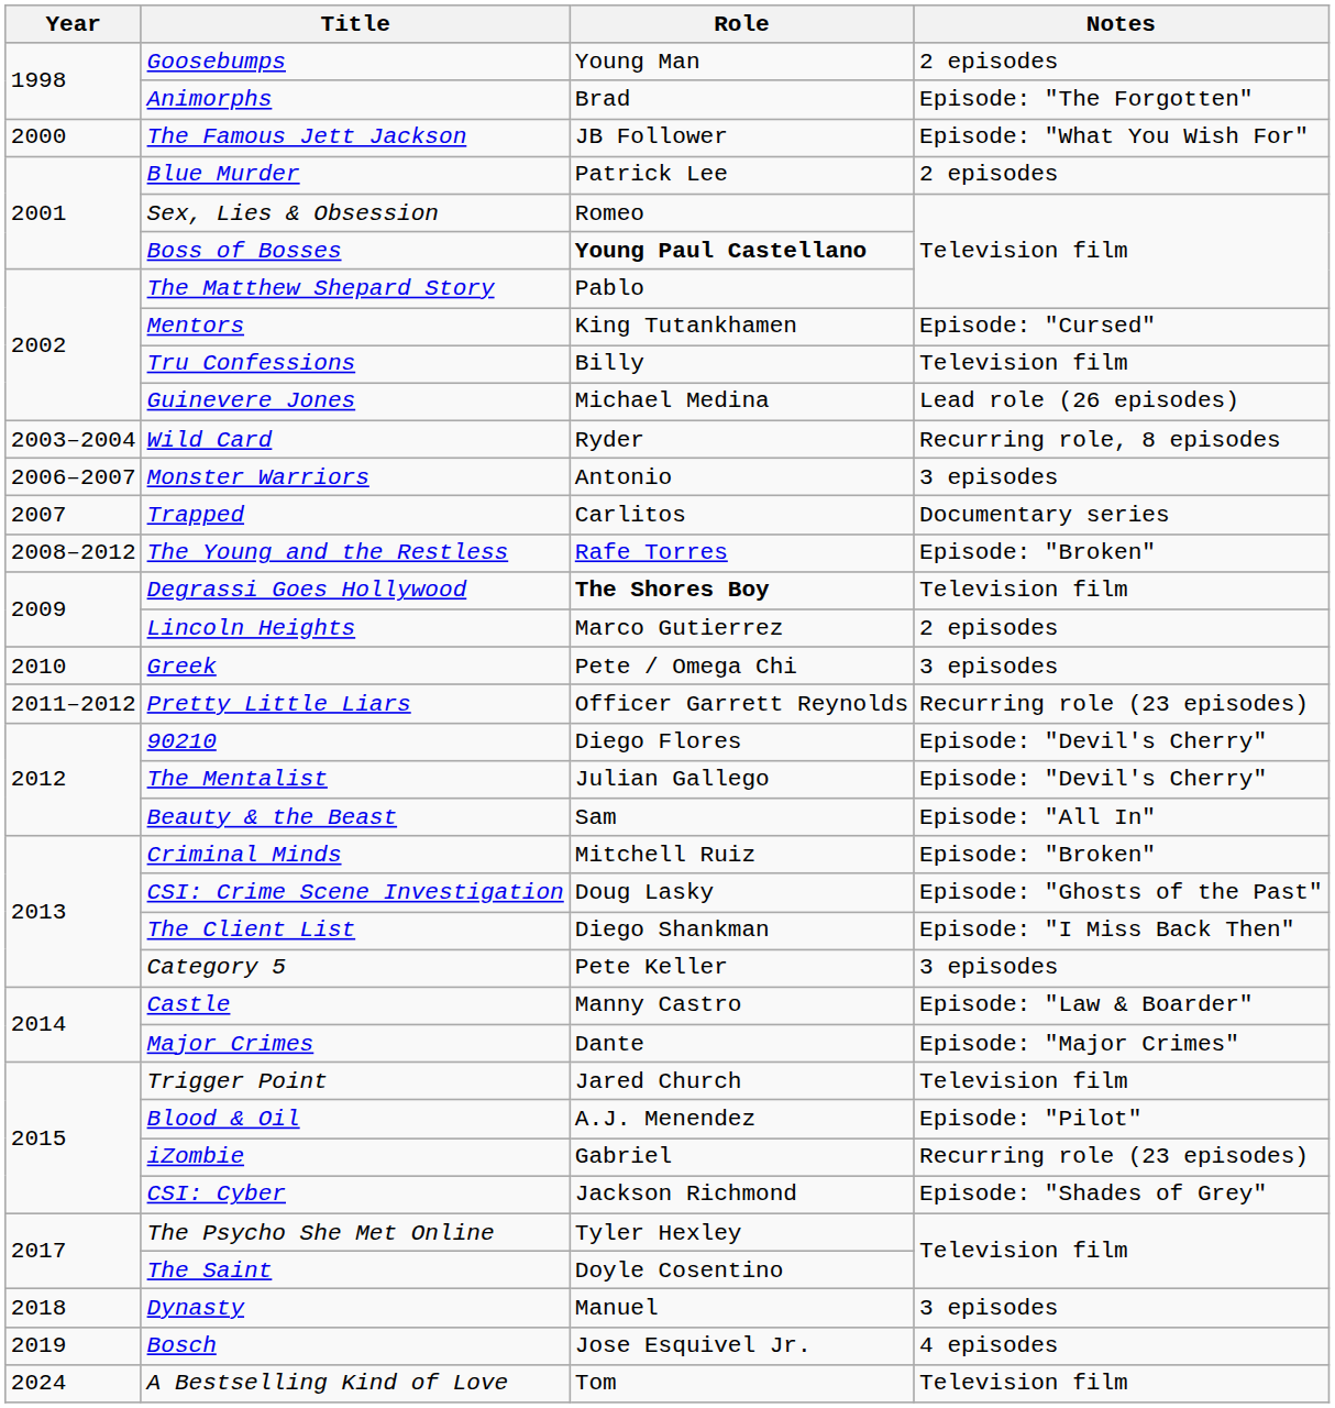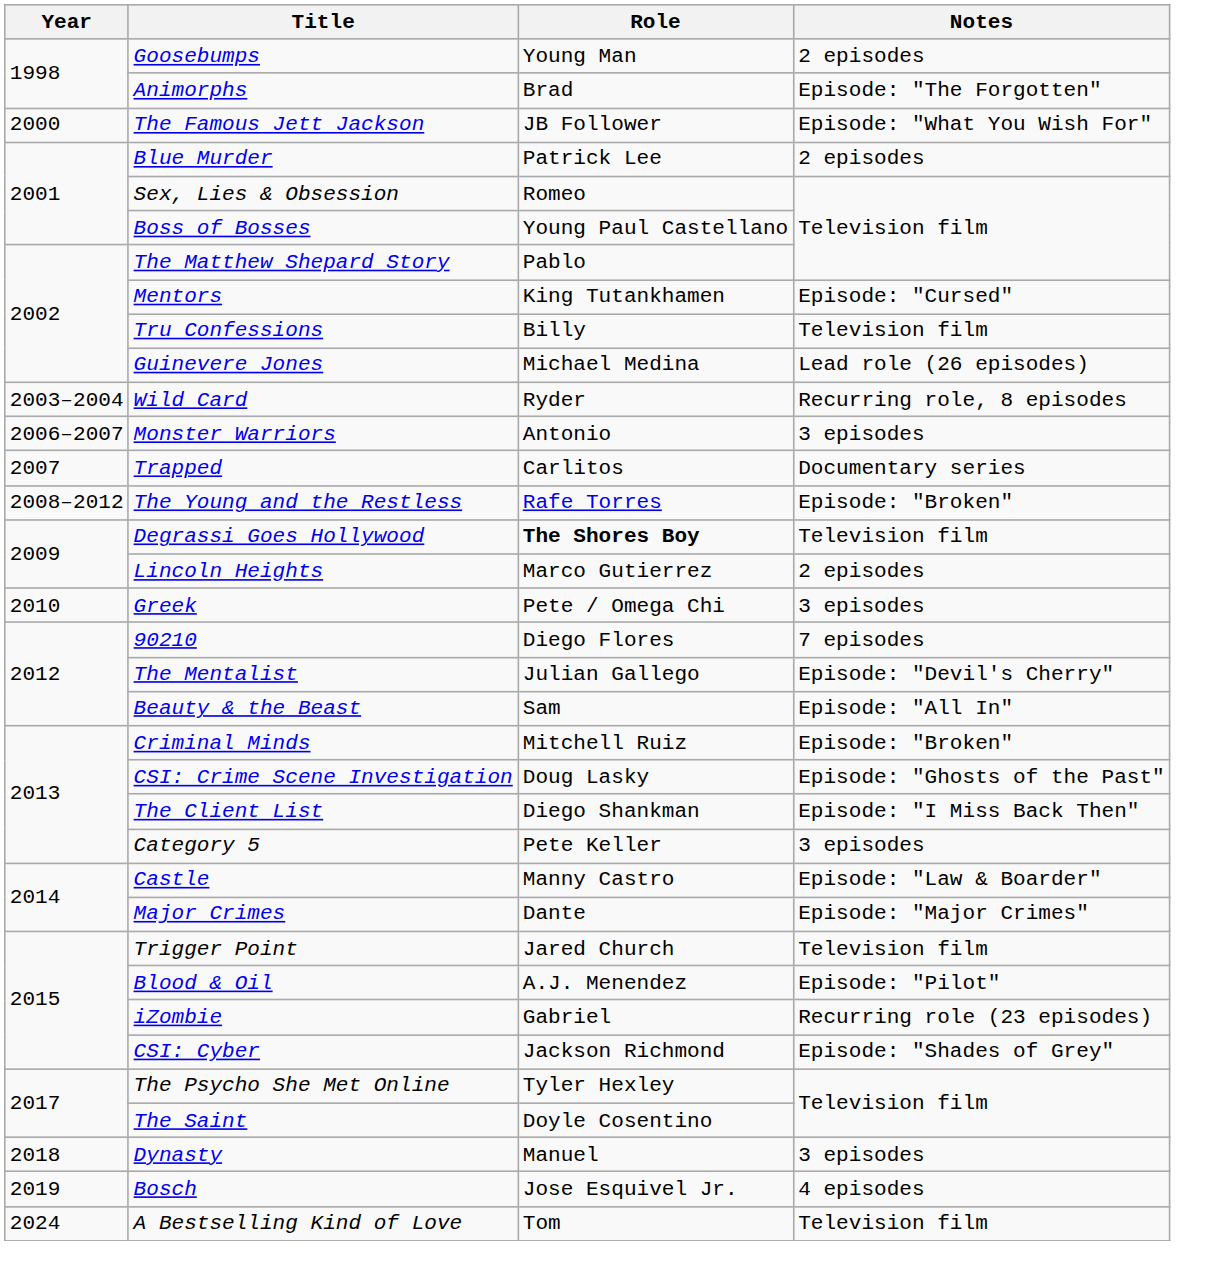Boss of Bosses | Role: bold -> normal
- row: 2011–2012 | Pretty Little Liars | Officer Garrett Reynolds | Recurring role (23 episodes)
90210 | Notes: Episode: "Devil's Cherry" -> 7 episodes
